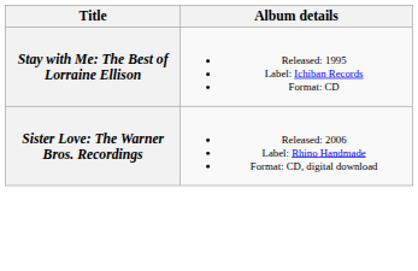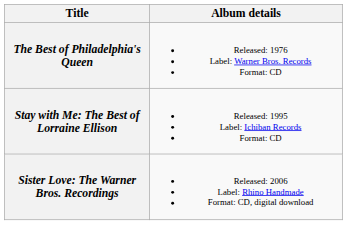+ row: The Best of Philadelphia's Queen | Released: 1976 Label: Warner Bros. Records Format: CD
